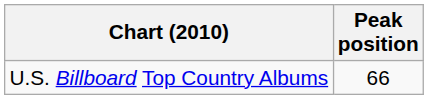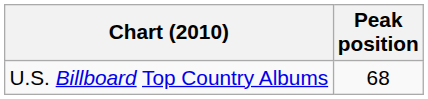U.S. Billboard Top Country Albums | Peak position: 66 -> 68
